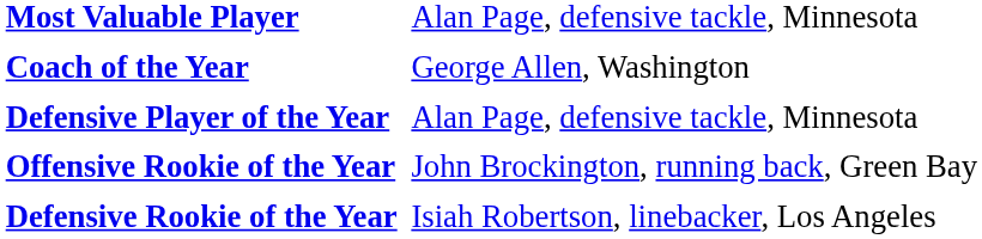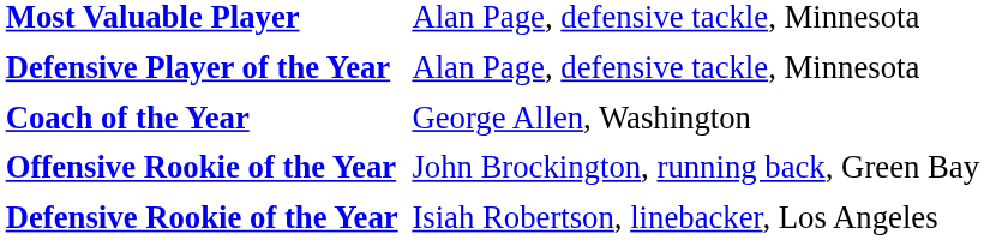rows swapped: Coach of the Year <-> Defensive Player of the Year
